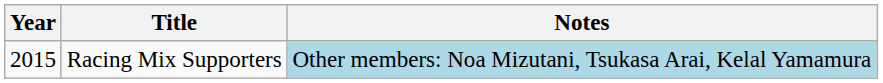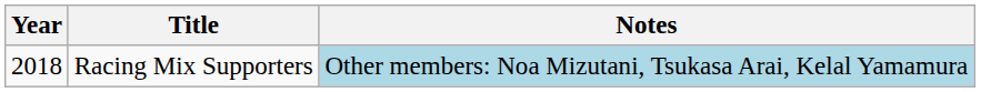Racing Mix Supporters | Year: 2015 -> 2018
